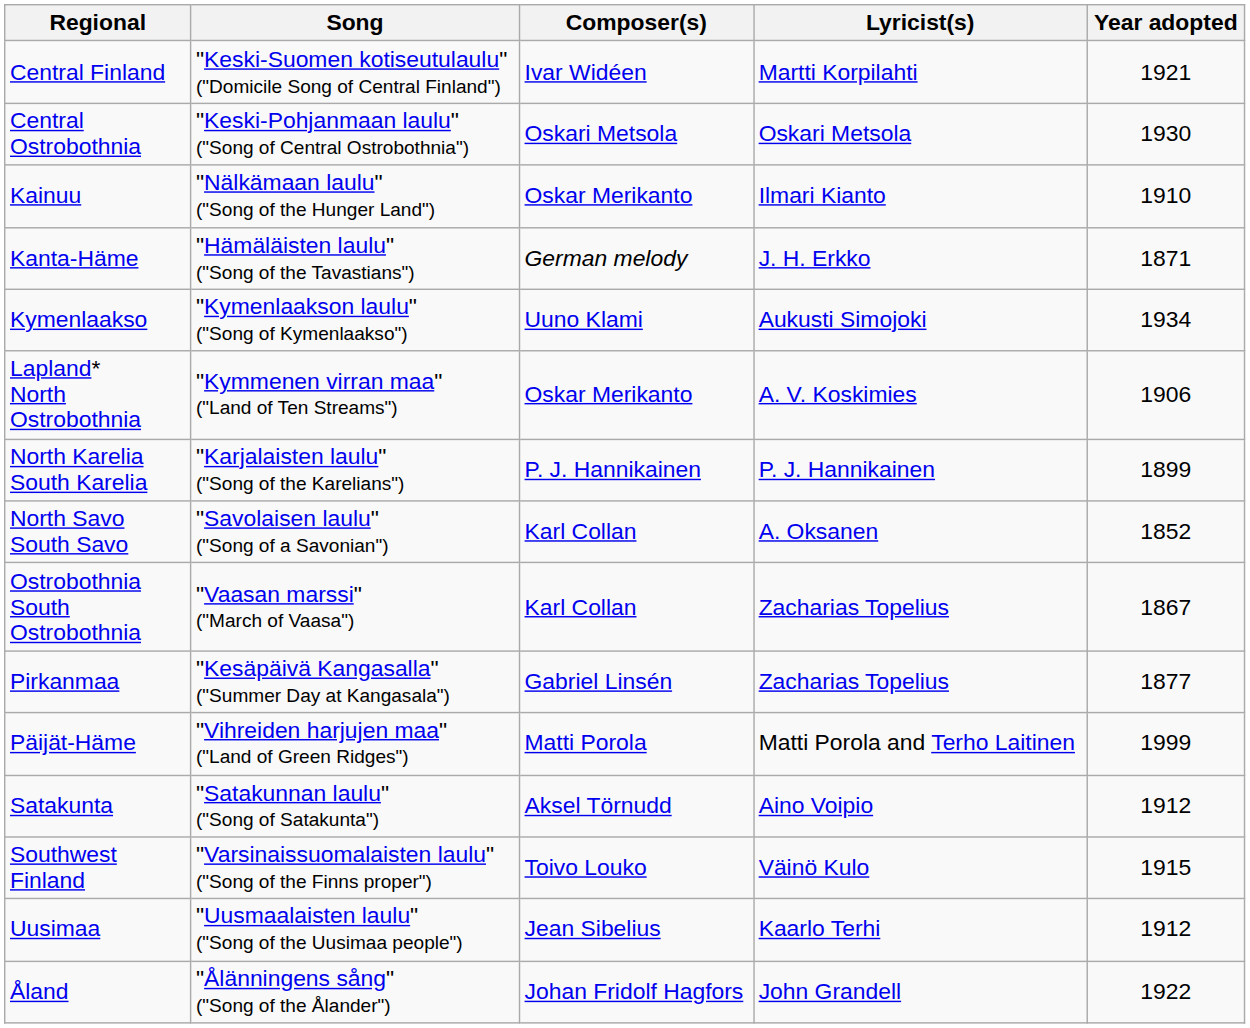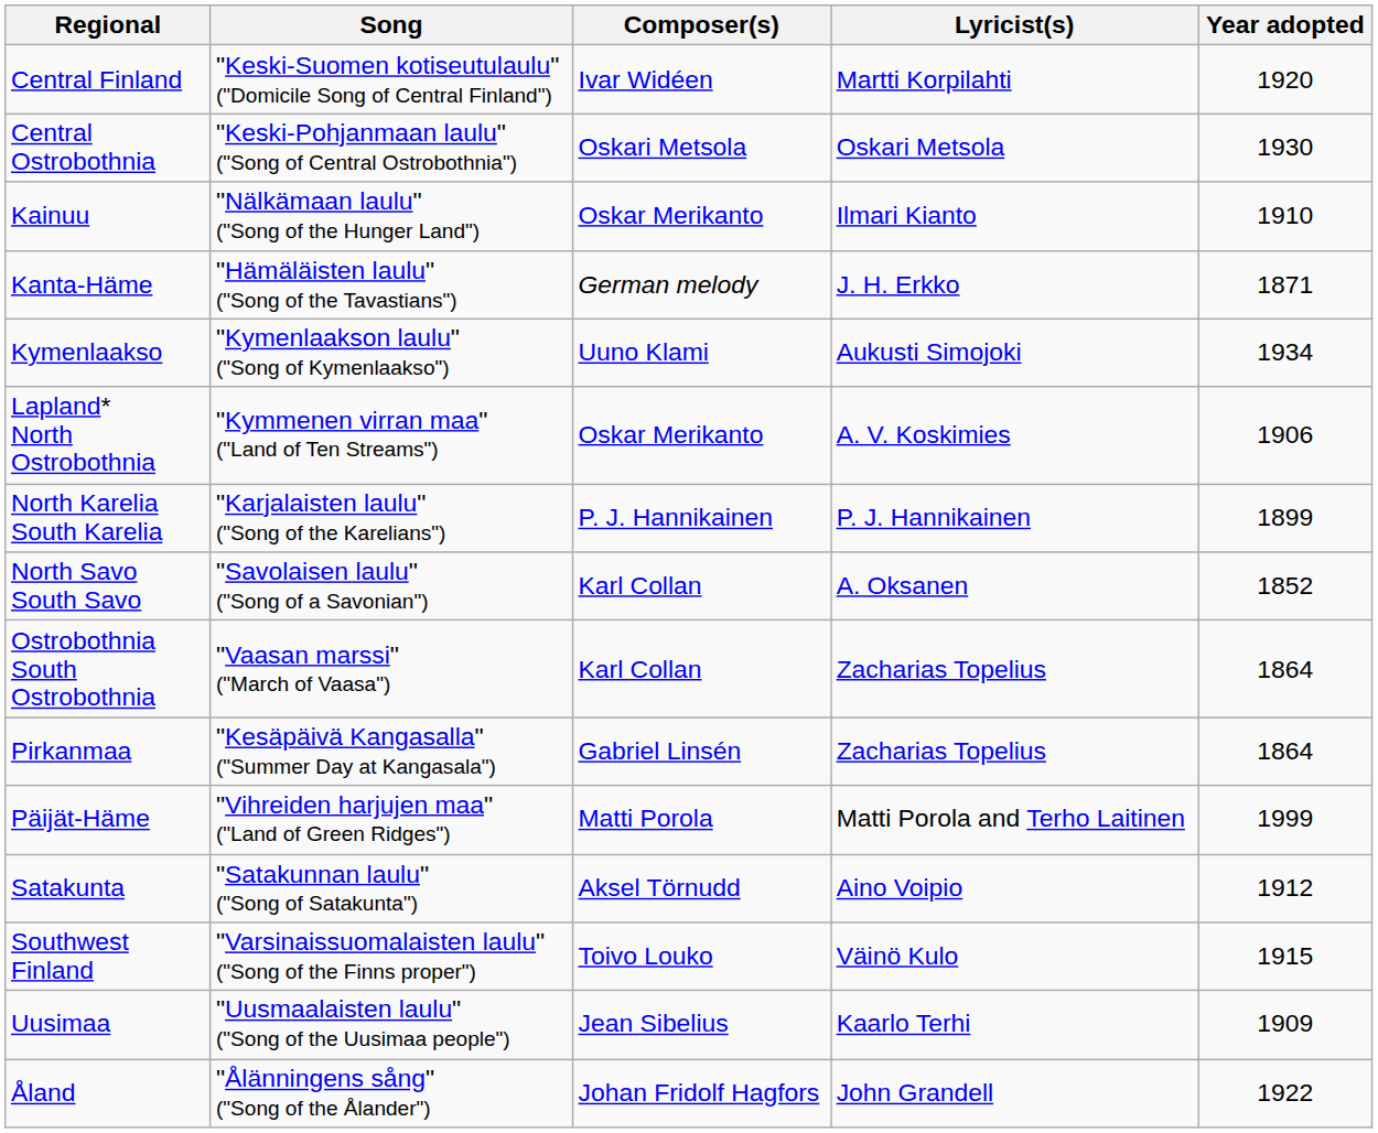Central Finland | Year adopted: 1921 -> 1920
Ostrobothnia South Ostrobothnia | Year adopted: 1867 -> 1864
Pirkanmaa | Year adopted: 1877 -> 1864
Uusimaa | Year adopted: 1912 -> 1909
